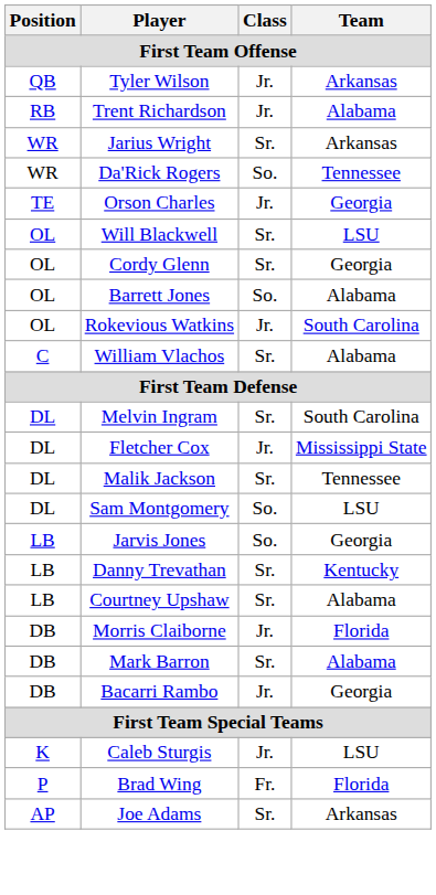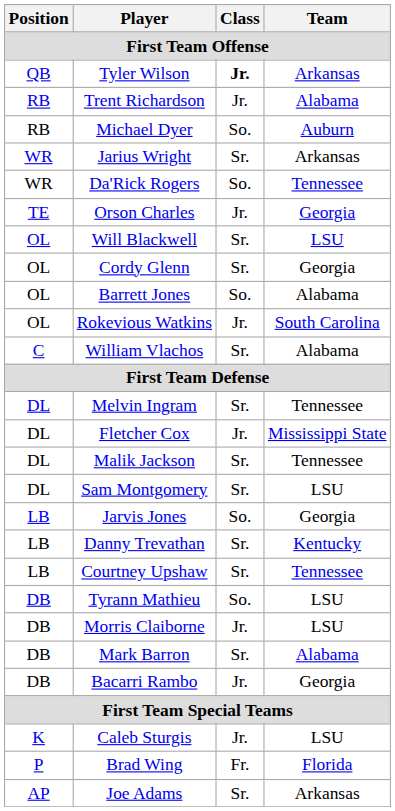Tyler Wilson | Class: normal -> bold
+ row: RB | Michael Dyer | So. | Auburn
Melvin Ingram | Team: South Carolina -> Tennessee
Sam Montgomery | Class: So. -> Sr.
Courtney Upshaw | Team: Alabama -> Tennessee
+ row: DB | Tyrann Mathieu | So. | LSU
Morris Claiborne | Team: Florida -> LSU
